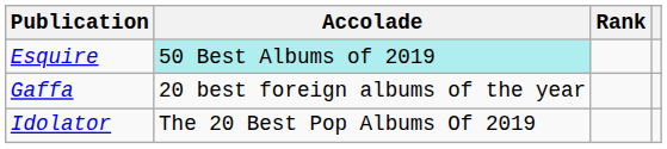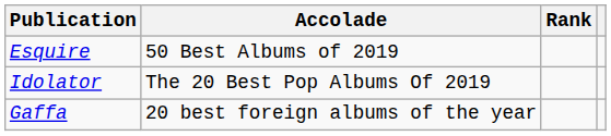Esquire | Accolade: paleturquoise background -> no background
rows swapped: Gaffa <-> Idolator
